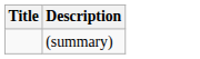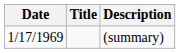+ column: Date | 1/17/1969
